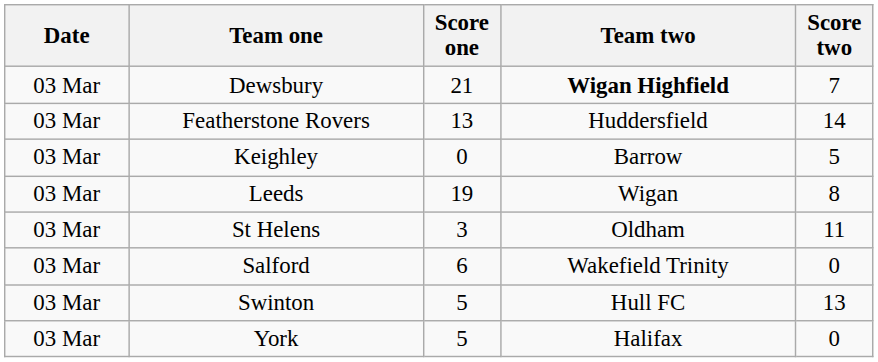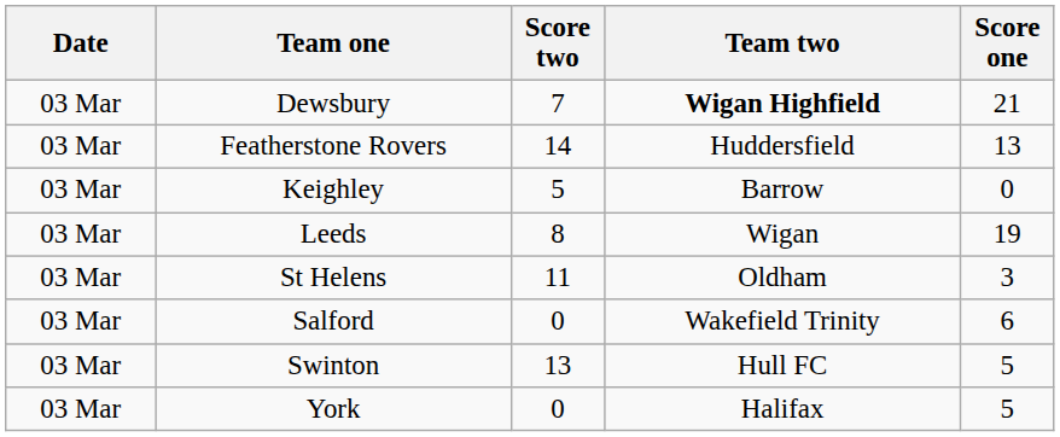columns swapped: Score one <-> Score two
